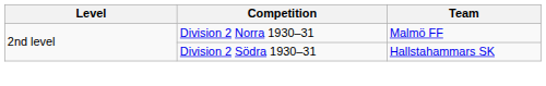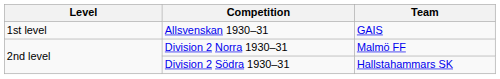+ row: 1st level | Allsvenskan 1930–31 | GAIS
